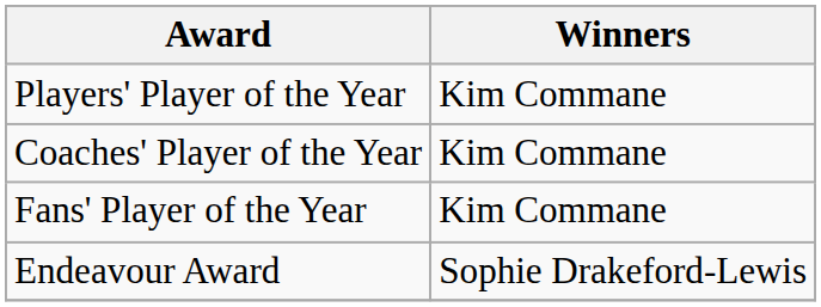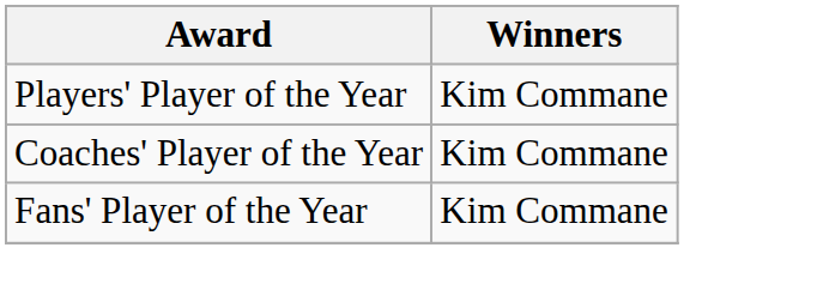- row: Endeavour Award | Sophie Drakeford-Lewis
